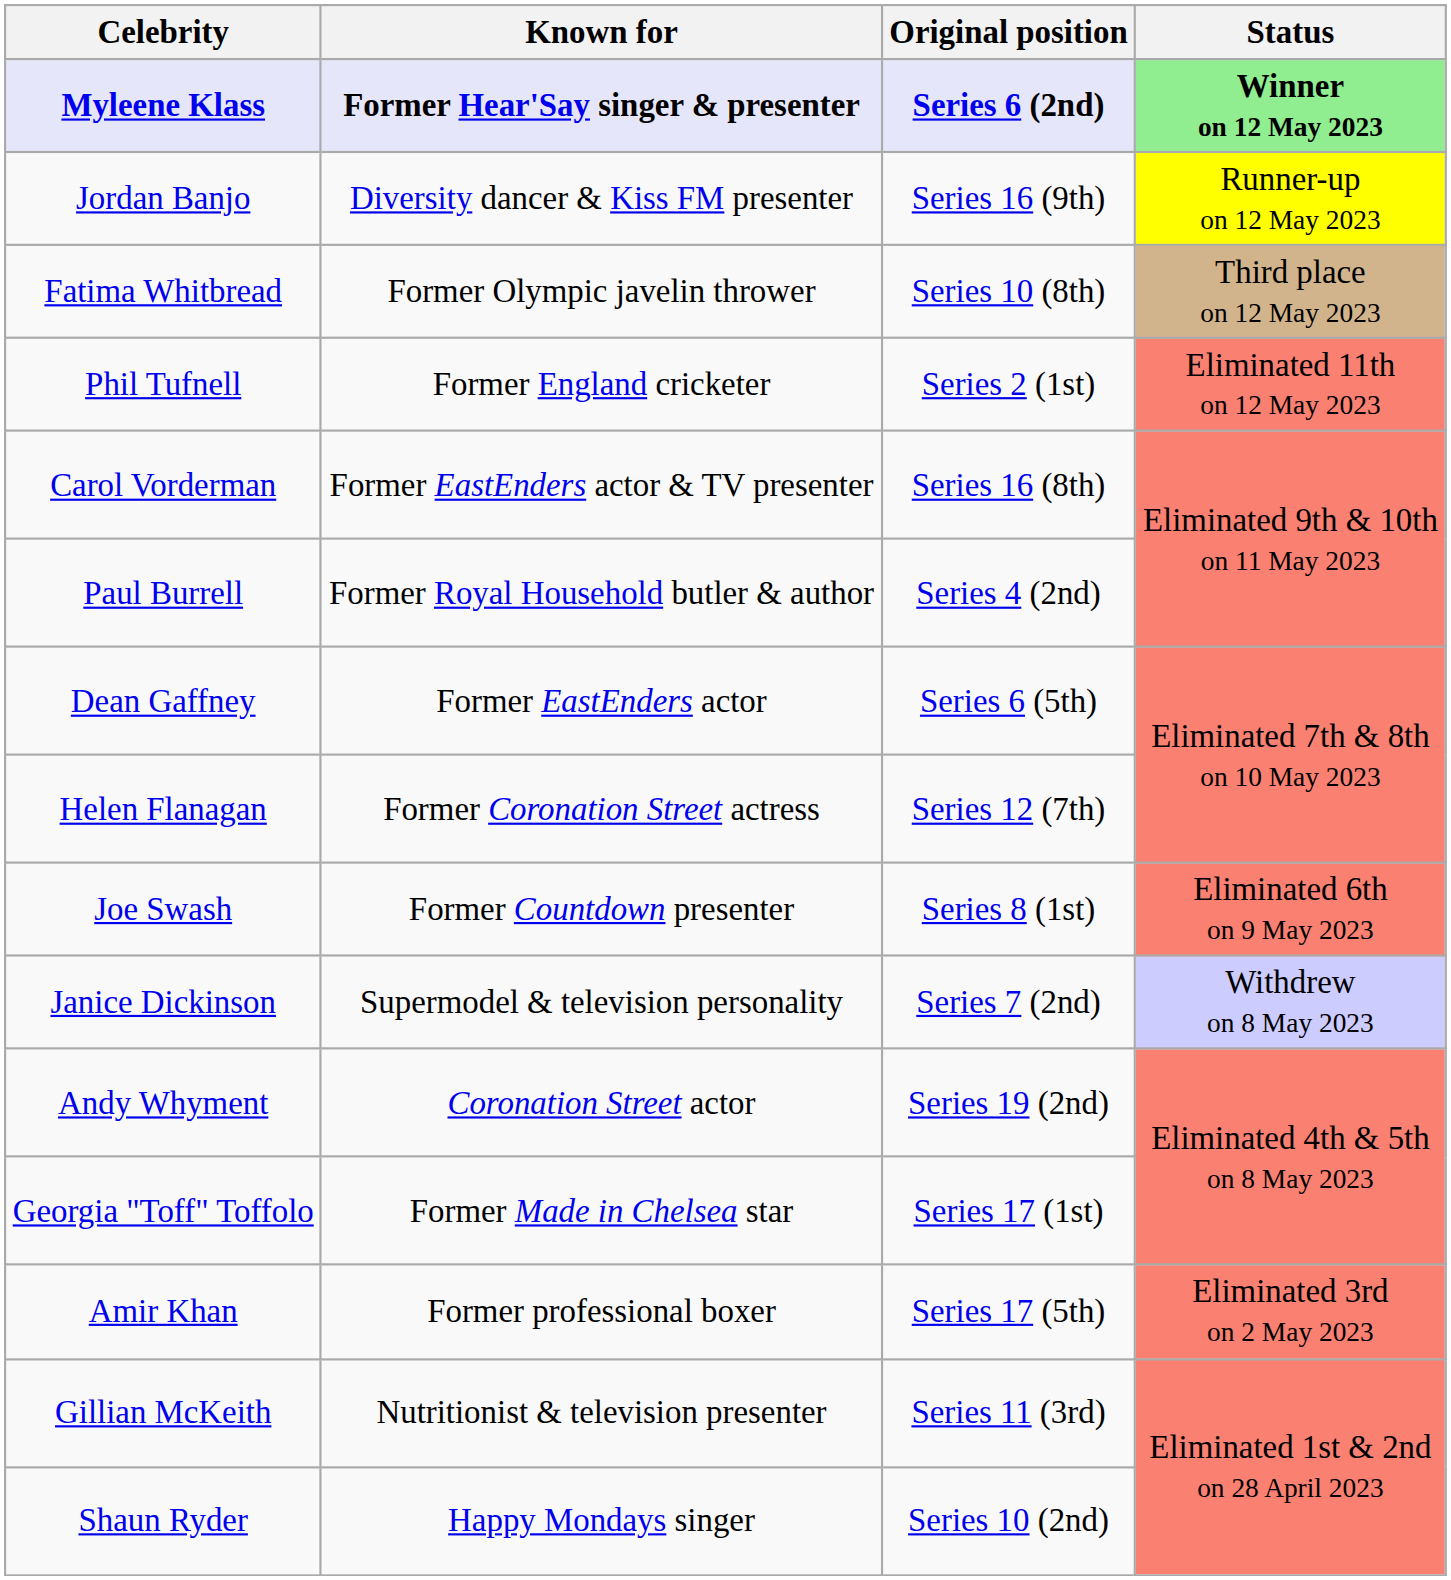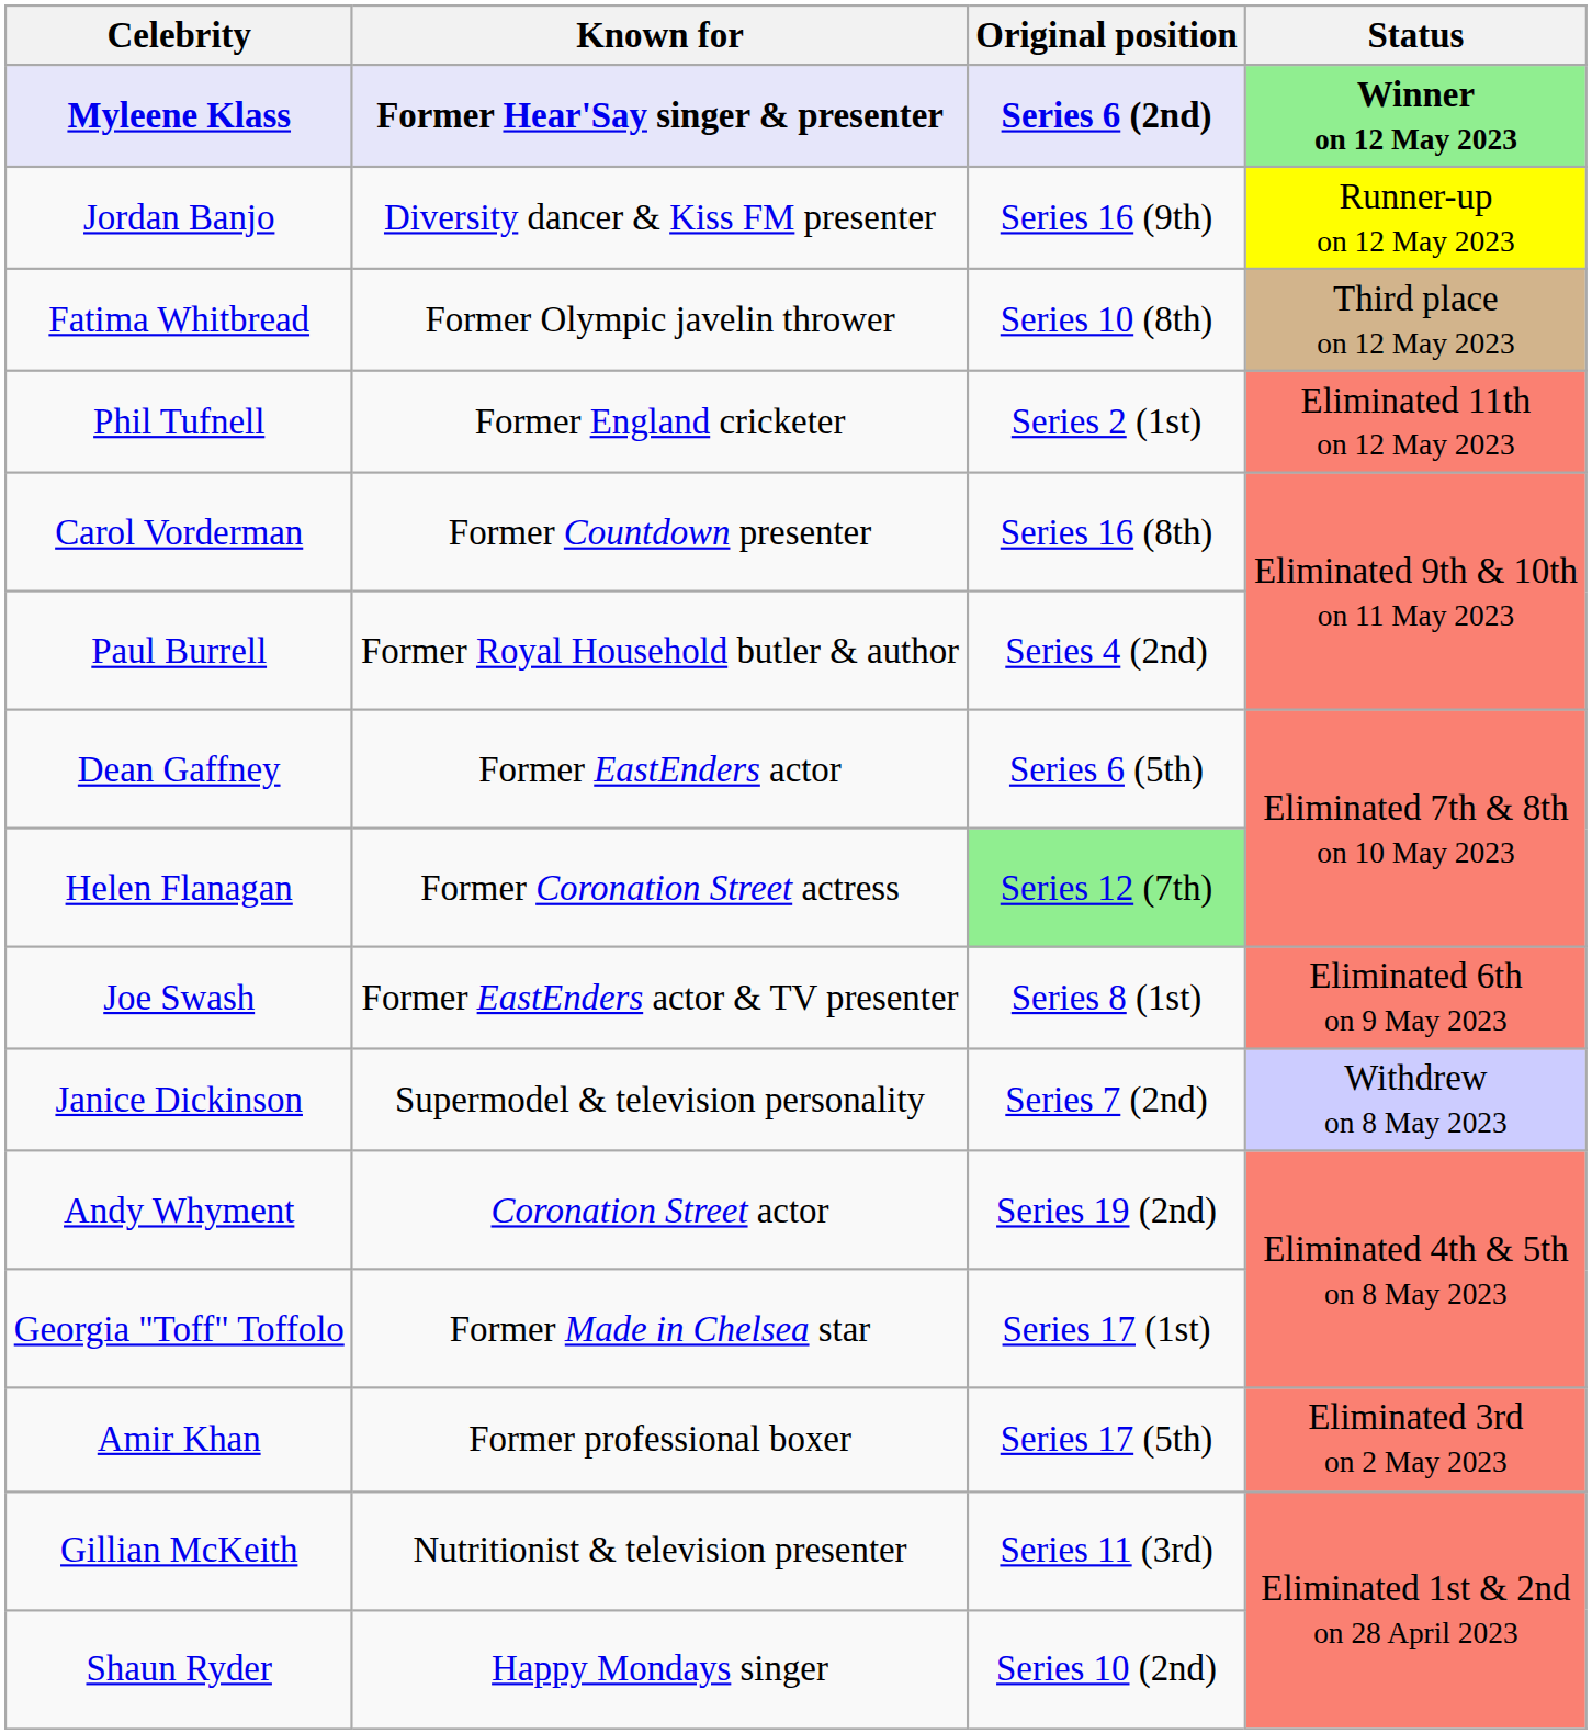Carol Vorderman | Known for: Former EastEnders actor & TV presenter -> Former Countdown presenter
Helen Flanagan | Original position: no background -> lightgreen background
Joe Swash | Known for: Former Countdown presenter -> Former EastEnders actor & TV presenter
